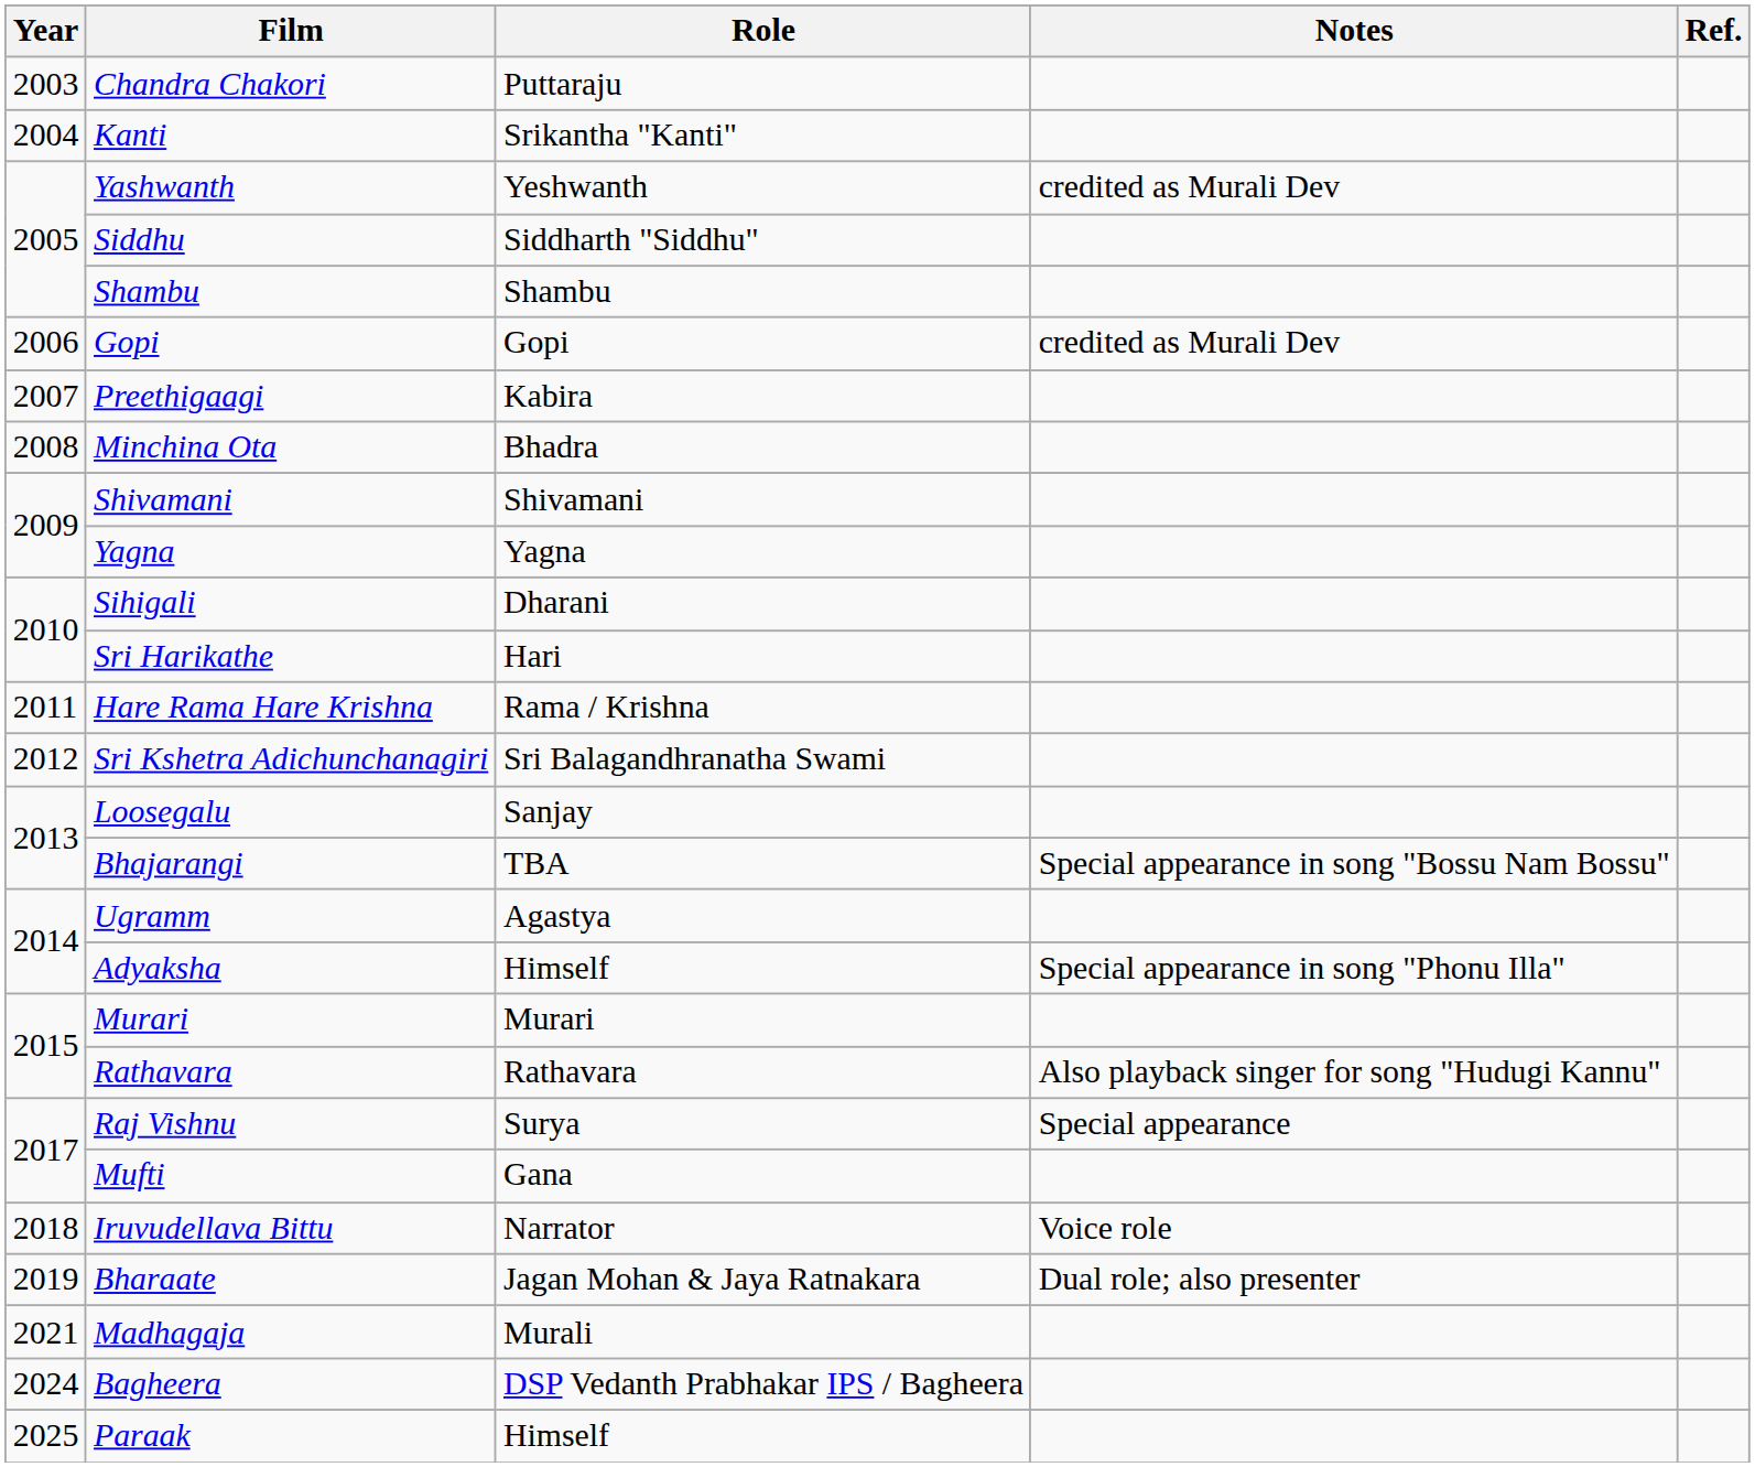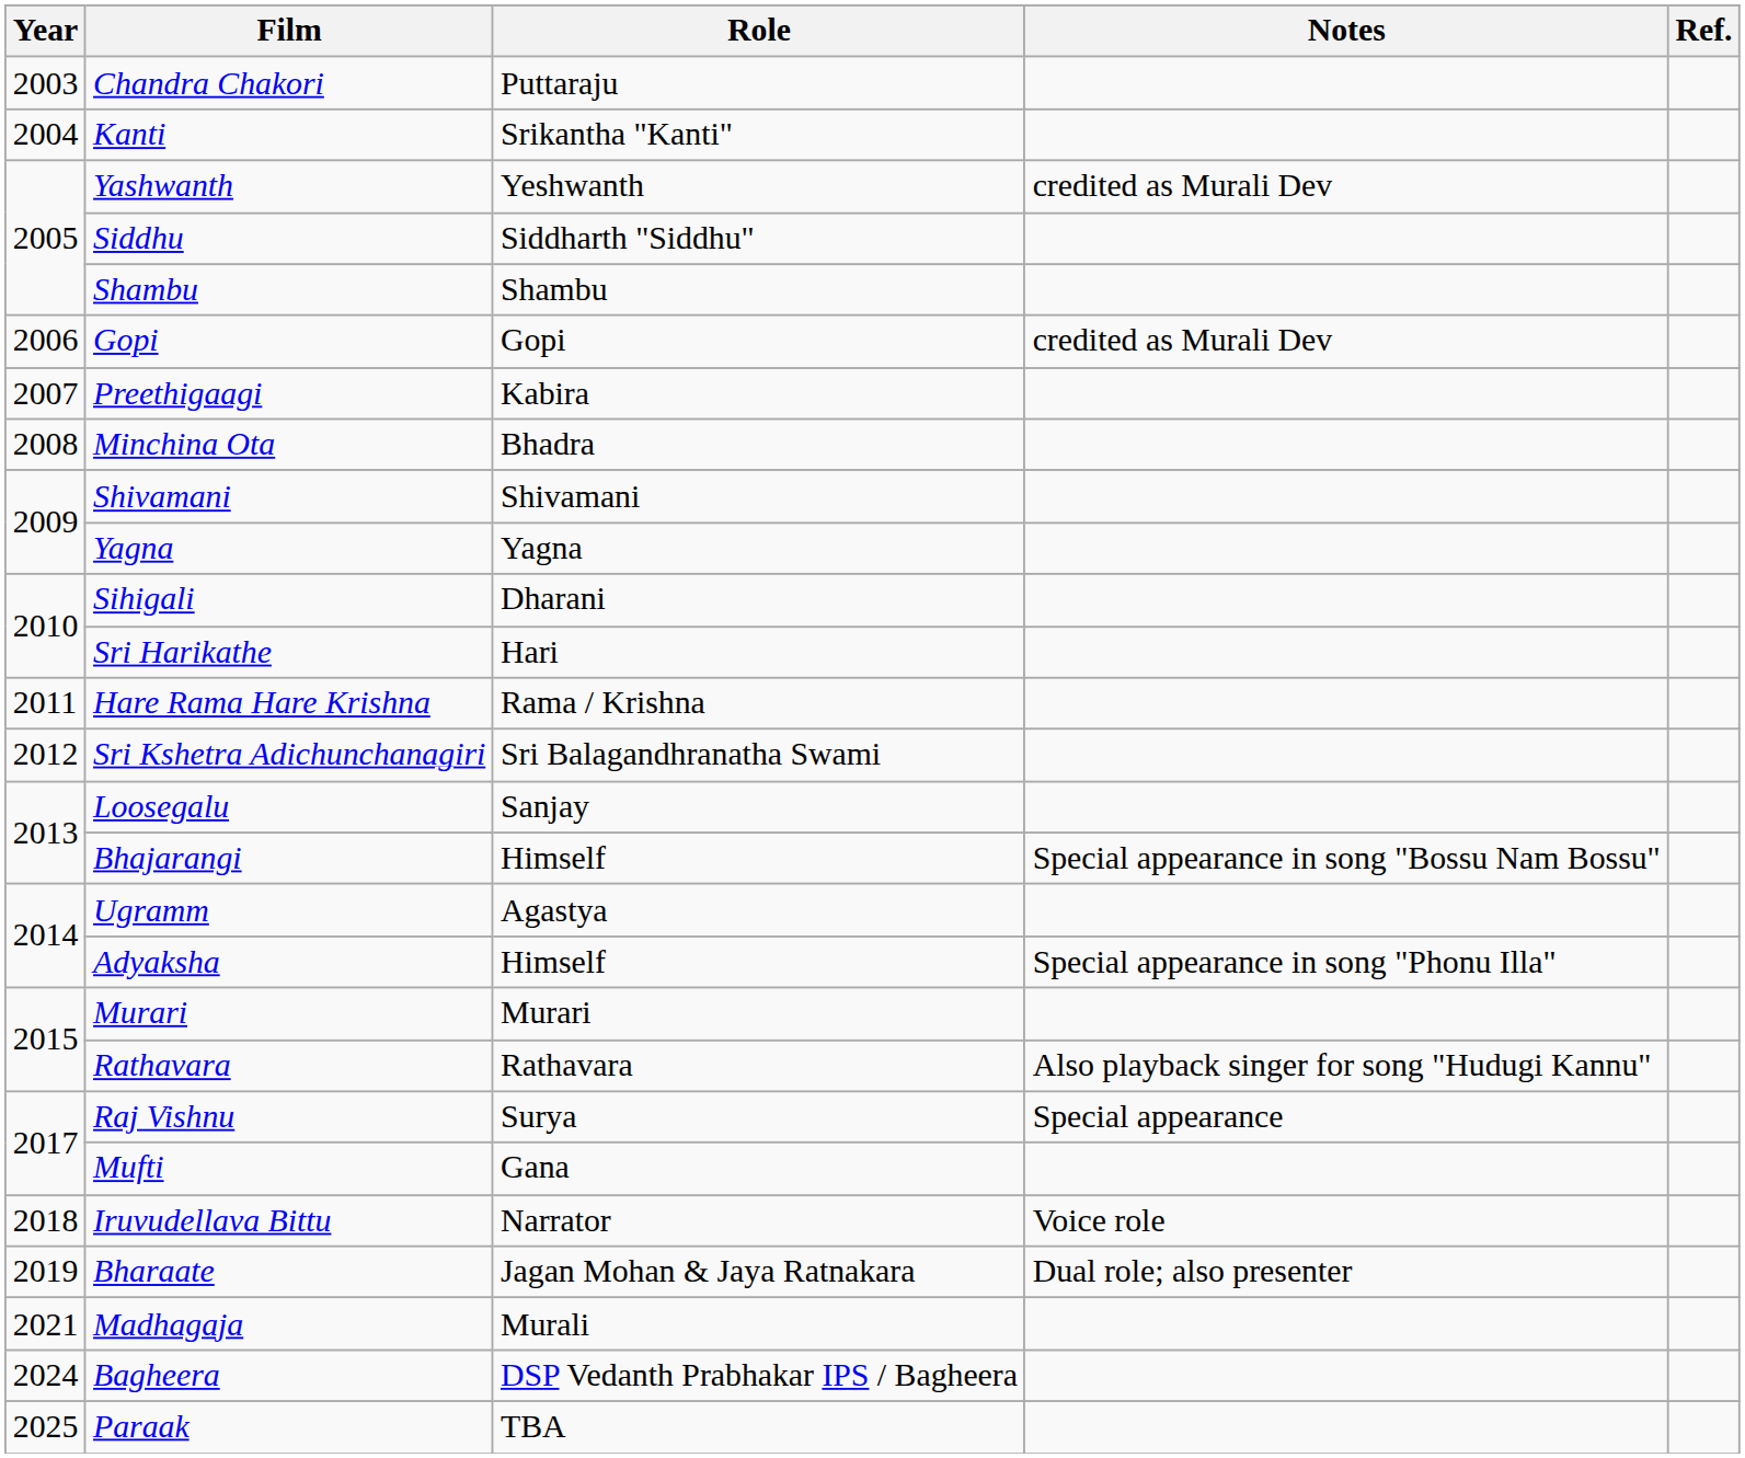Bhajarangi | Role: TBA -> Himself
Paraak | Role: Himself -> TBA
